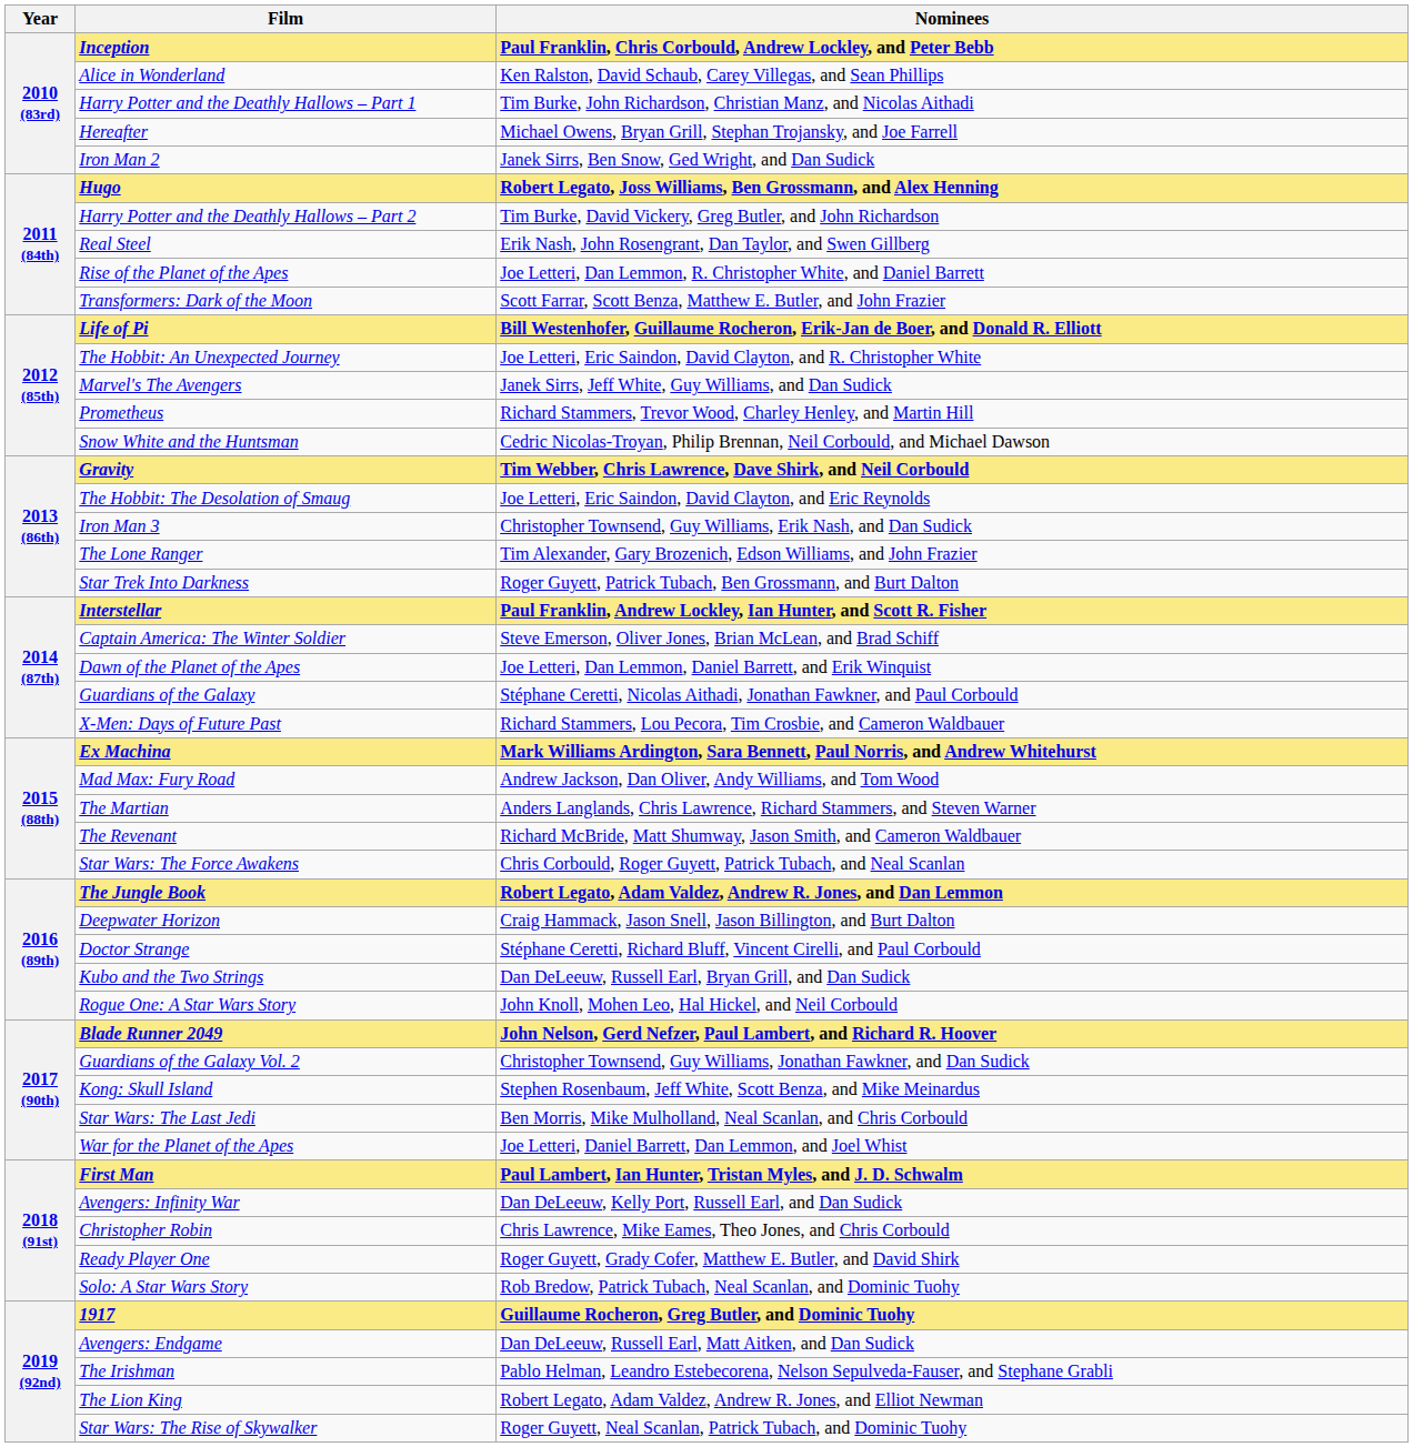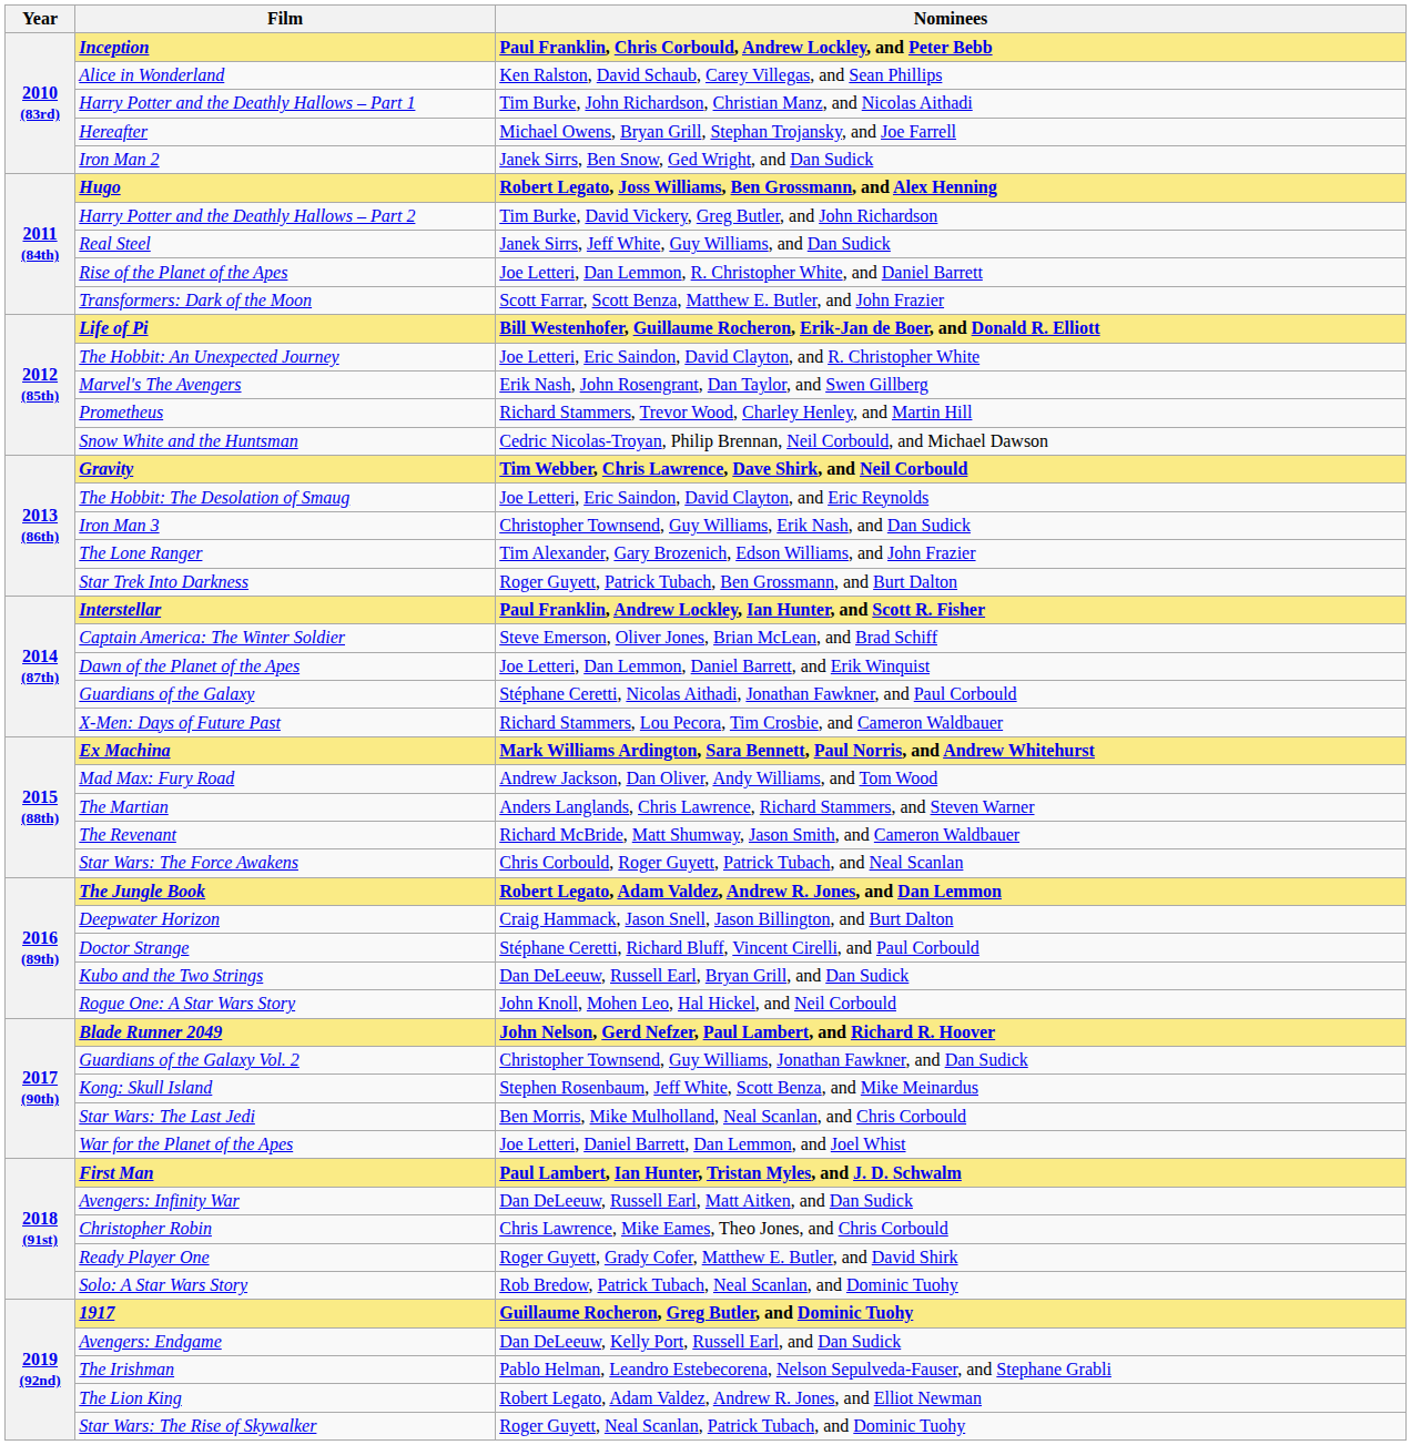Real Steel | Nominees: Erik Nash, John Rosengrant, Dan Taylor, and Swen Gillberg -> Janek Sirrs, Jeff White, Guy Williams, and Dan Sudick
Marvel's The Avengers | Nominees: Janek Sirrs, Jeff White, Guy Williams, and Dan Sudick -> Erik Nash, John Rosengrant, Dan Taylor, and Swen Gillberg
Avengers: Infinity War | Nominees: Dan DeLeeuw, Kelly Port, Russell Earl, and Dan Sudick -> Dan DeLeeuw, Russell Earl, Matt Aitken, and Dan Sudick
Avengers: Endgame | Nominees: Dan DeLeeuw, Russell Earl, Matt Aitken, and Dan Sudick -> Dan DeLeeuw, Kelly Port, Russell Earl, and Dan Sudick
